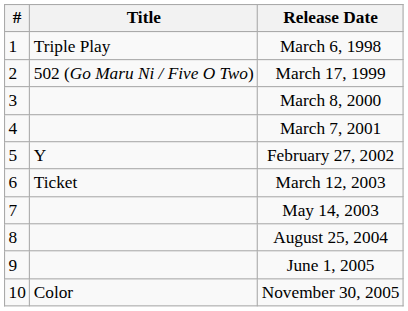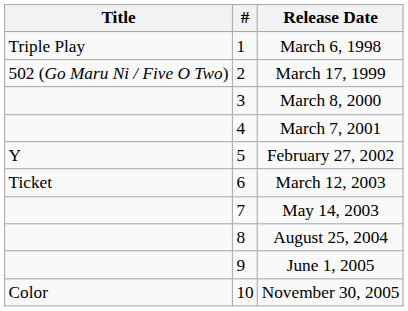columns swapped: # <-> Title
